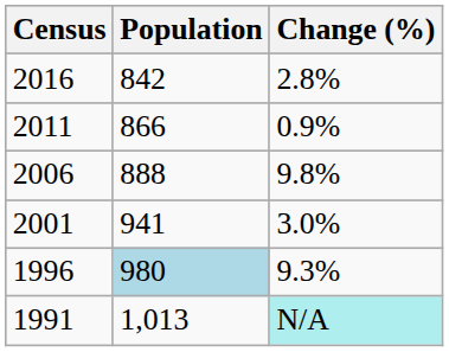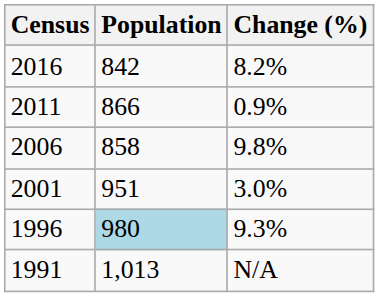2016 | Change (%): 2.8% -> 8.2%
2006 | Population: 888 -> 858
2001 | Population: 941 -> 951
1991 | Change (%): paleturquoise background -> no background
